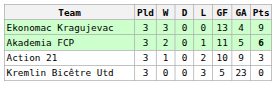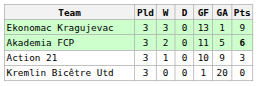- column: L | 0 | 1 | 2 | 3
Ekonomac Kragujevac | GA: 4 -> 1
Kremlin Bicêtre Utd | GF: 5 -> 1
Kremlin Bicêtre Utd | GA: 23 -> 20
